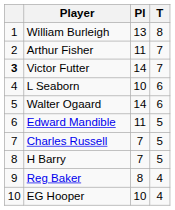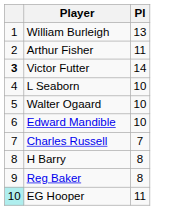- column: T | 8 | 7 | 7 | 6 | 6 | 5 | 5 | 5 | 4 | 4
Walter Ogaard | Pl: 14 -> 10
Edward Mandible | Pl: 11 -> 10
H Barry | Pl: 7 -> 8
EG Hooper | column 1: no background -> paleturquoise background
EG Hooper | Pl: 10 -> 11
